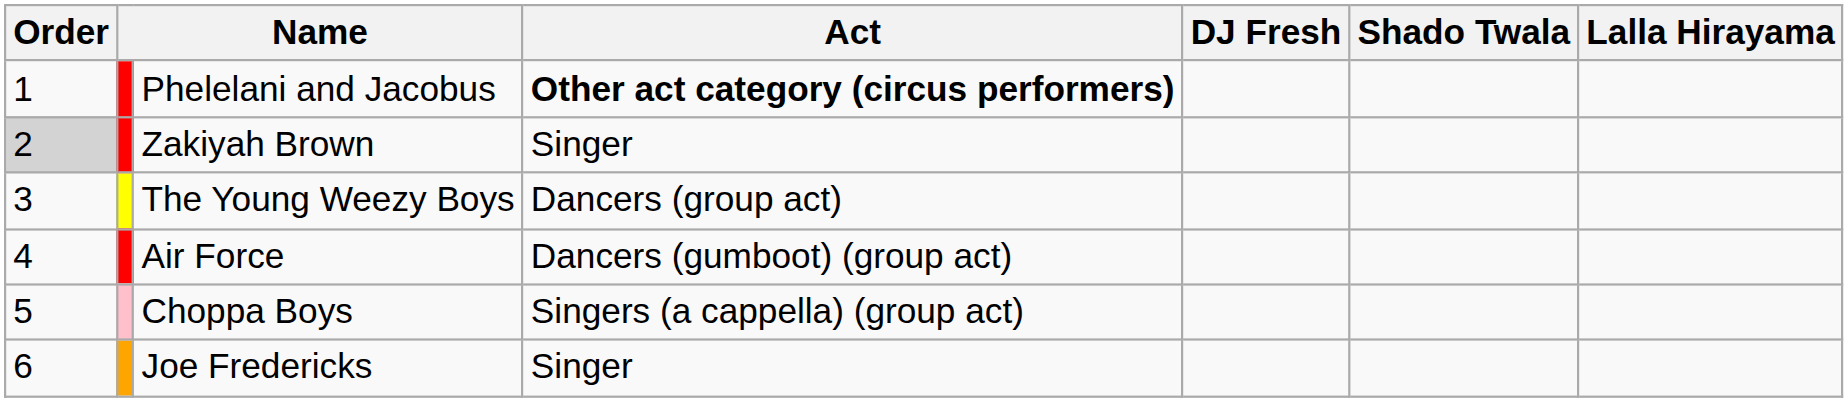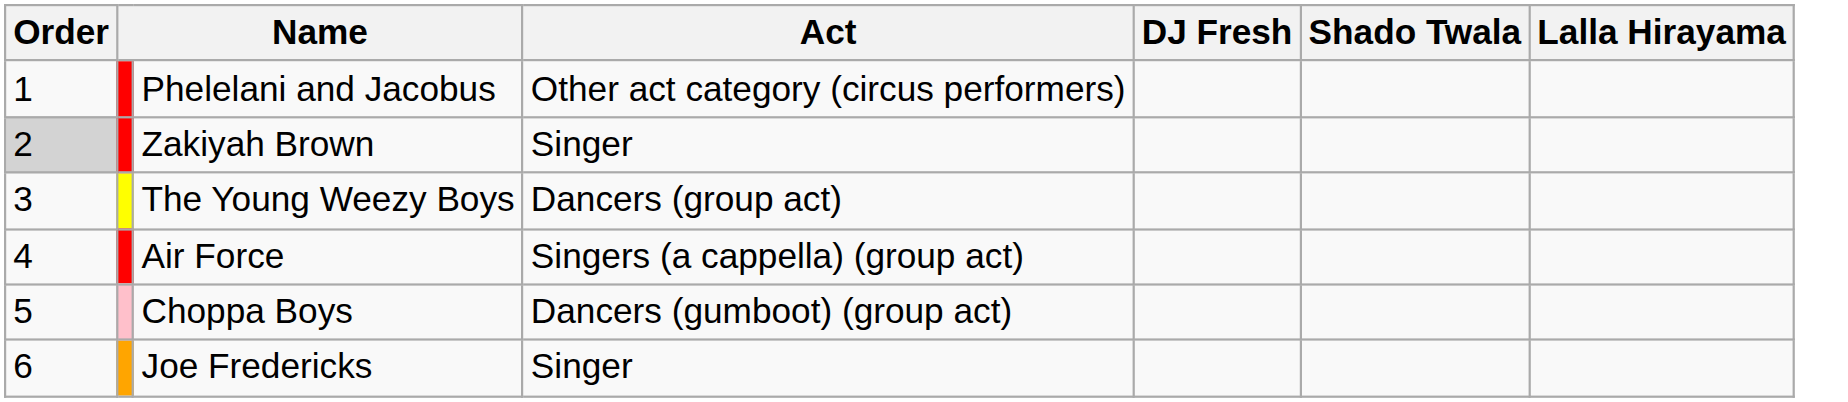Phelelani and Jacobus | Act: bold -> normal
Air Force | Act: Dancers (gumboot) (group act) -> Singers (a cappella) (group act)
Choppa Boys | Act: Singers (a cappella) (group act) -> Dancers (gumboot) (group act)
